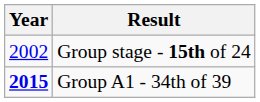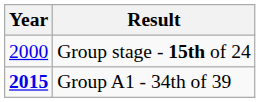Group stage - 15th of 24 | Year: 2002 -> 2000
